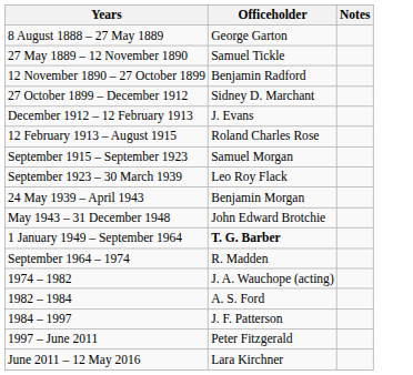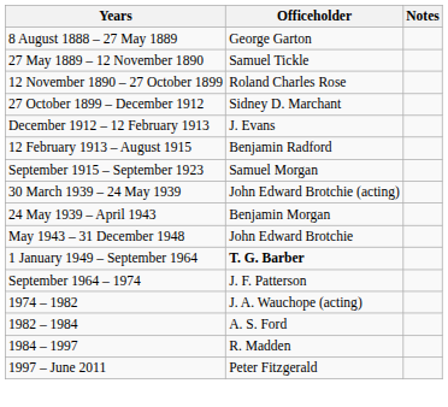12 November 1890 – 27 October 1899 | Officeholder: Benjamin Radford -> Roland Charles Rose
12 February 1913 – August 1915 | Officeholder: Roland Charles Rose -> Benjamin Radford
- row: September 1923 – 30 March 1939 | Leo Roy Flack
+ row: 30 March 1939 – 24 May 1939 | John Edward Brotchie (acting)
September 1964 – 1974 | Officeholder: R. Madden -> J. F. Patterson
1984 – 1997 | Officeholder: J. F. Patterson -> R. Madden
- row: June 2011 – 12 May 2016 | Lara Kirchner
